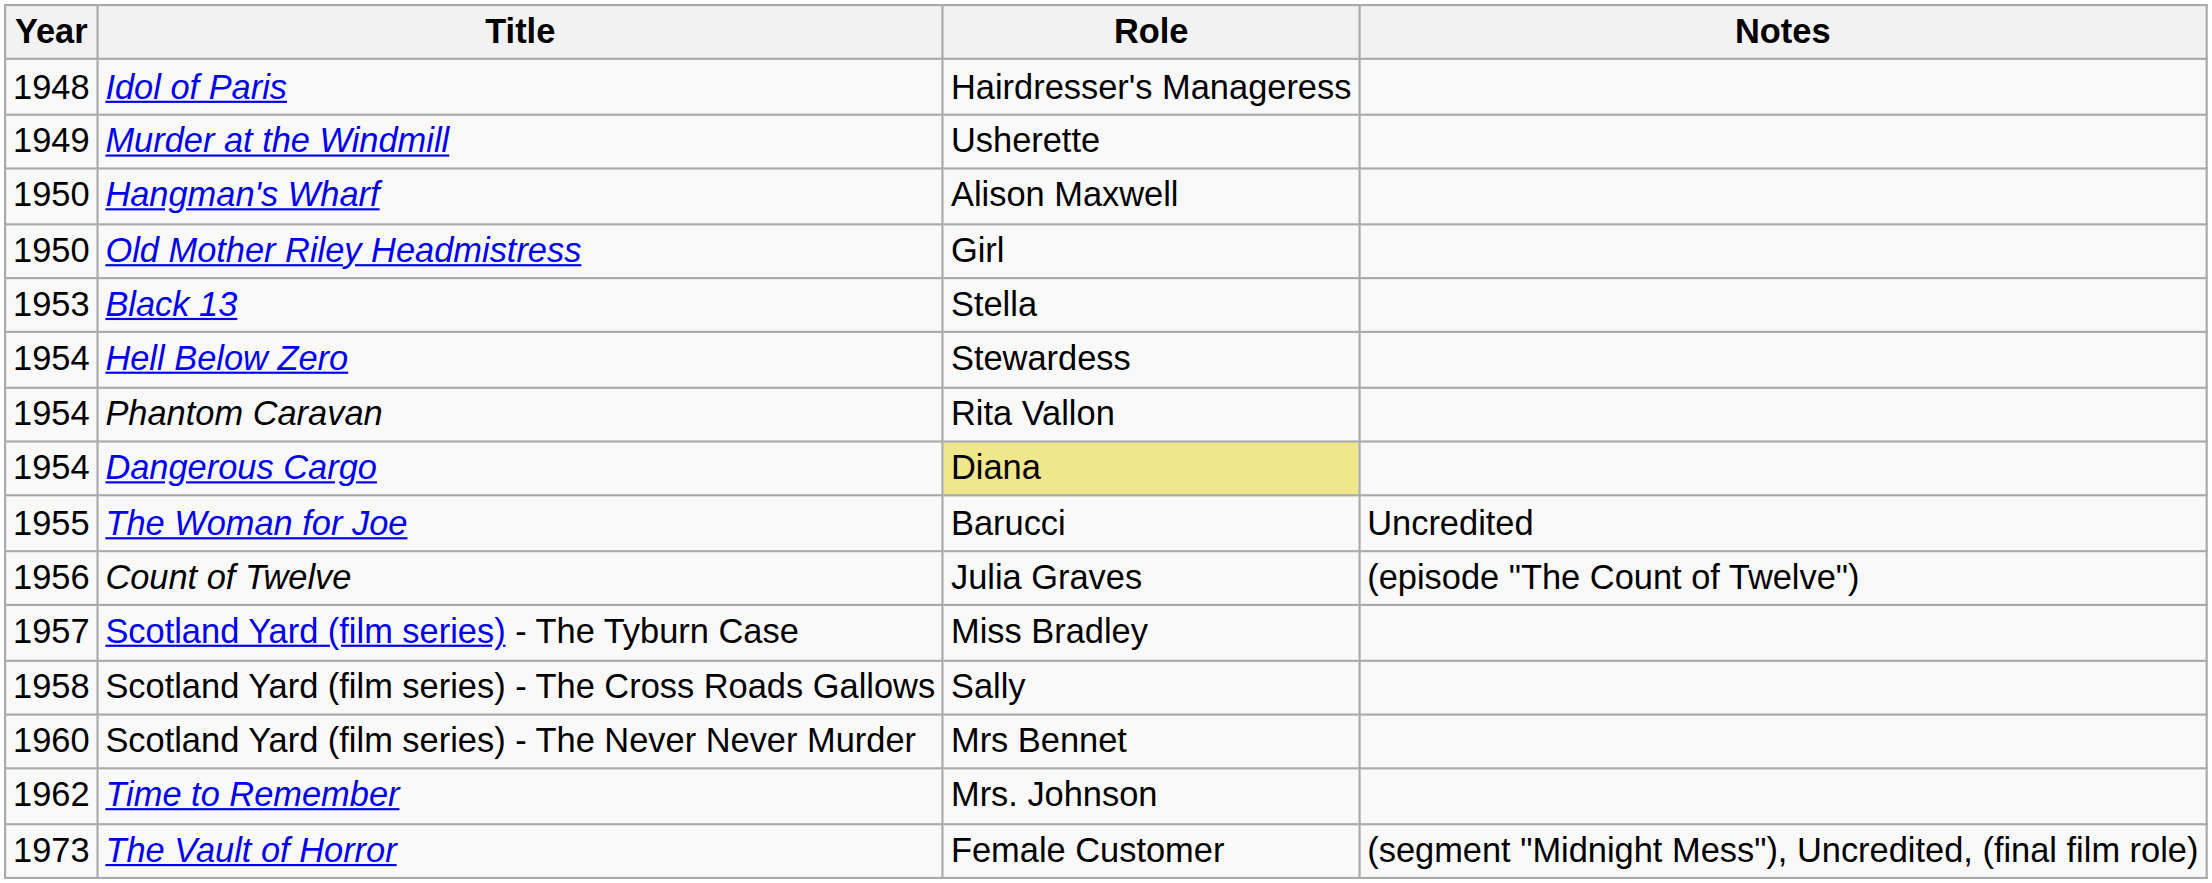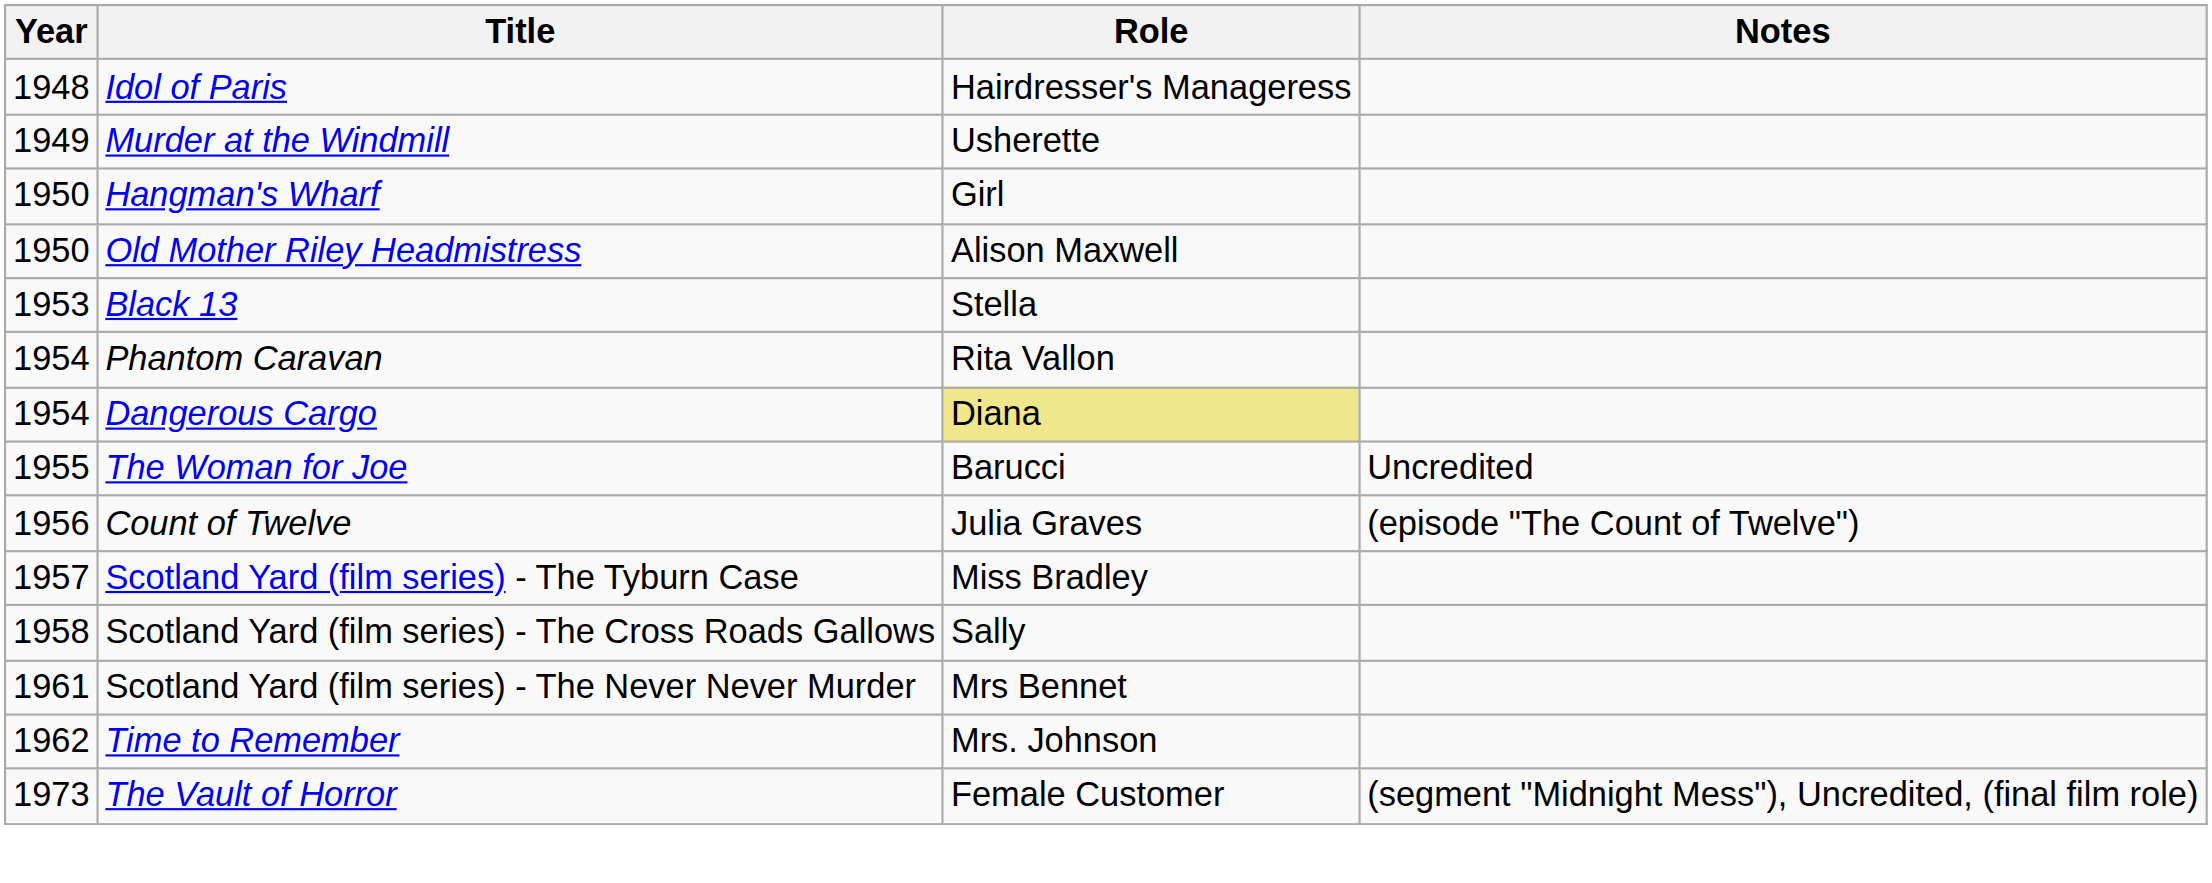Hangman's Wharf | Role: Alison Maxwell -> Girl
Old Mother Riley Headmistress | Role: Girl -> Alison Maxwell
- row: 1954 | Hell Below Zero | Stewardess
Scotland Yard (film series) - The Never Never Murder | Year: 1960 -> 1961
